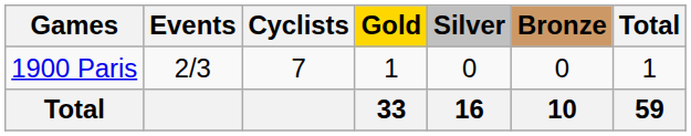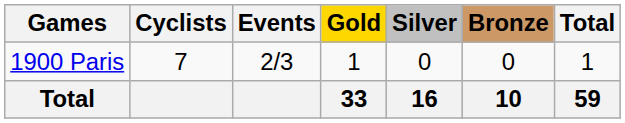columns swapped: Cyclists <-> Events
